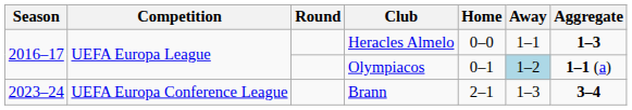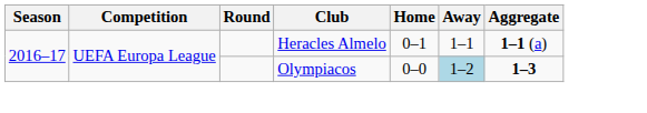Heracles Almelo | Home: 0–0 -> 0–1
Heracles Almelo | Aggregate: 1–3 -> 1–1 (a)
Olympiacos | Home: 0–1 -> 0–0
Olympiacos | Aggregate: 1–1 (a) -> 1–3
- row: 2023–24 | UEFA Europa Conference League | Brann | 2–1 | 1–3 | 3–4
